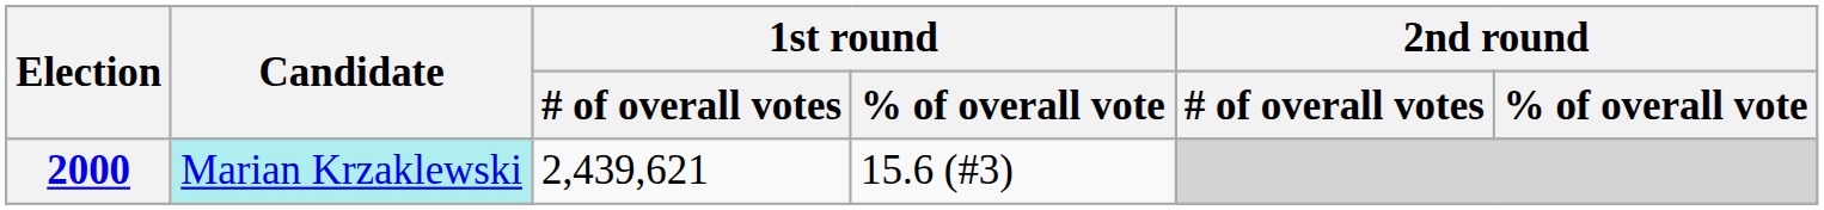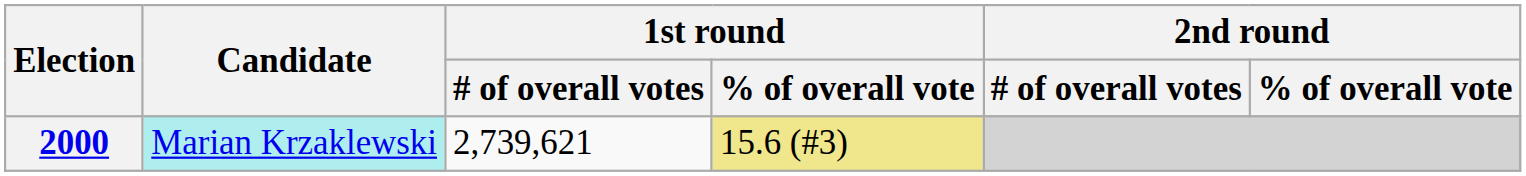2000 | 1st round / # of overall votes: 2,439,621 -> 2,739,621
2000 | 1st round / % of overall vote: no background -> khaki background
